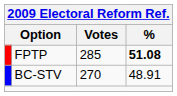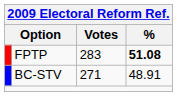FPTP | Votes: 285 -> 283
BC-STV | Votes: 270 -> 271
